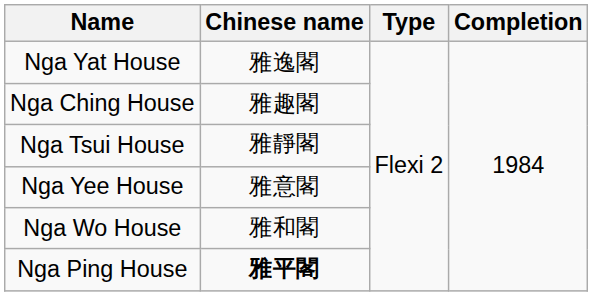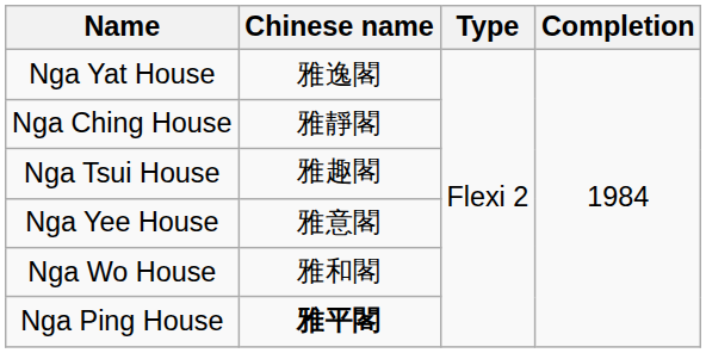Nga Ching House | Chinese name: 雅趣閣 -> 雅靜閣
Nga Tsui House | Chinese name: 雅靜閣 -> 雅趣閣
